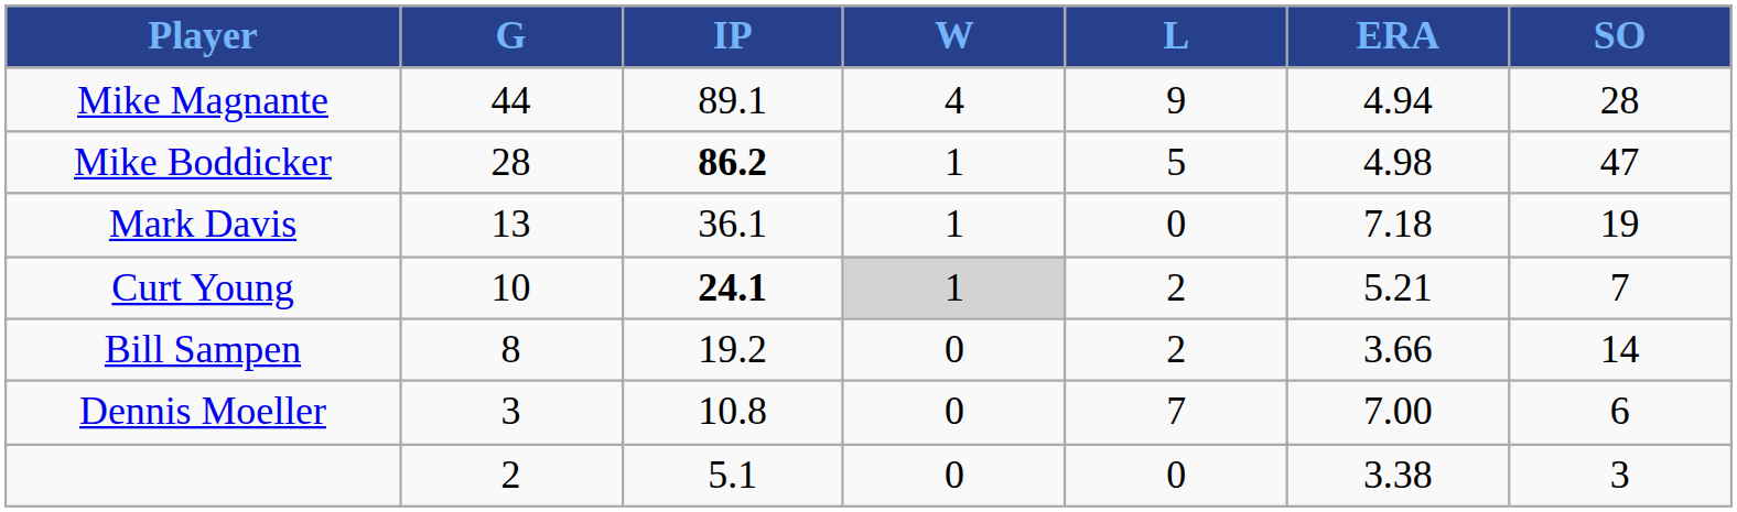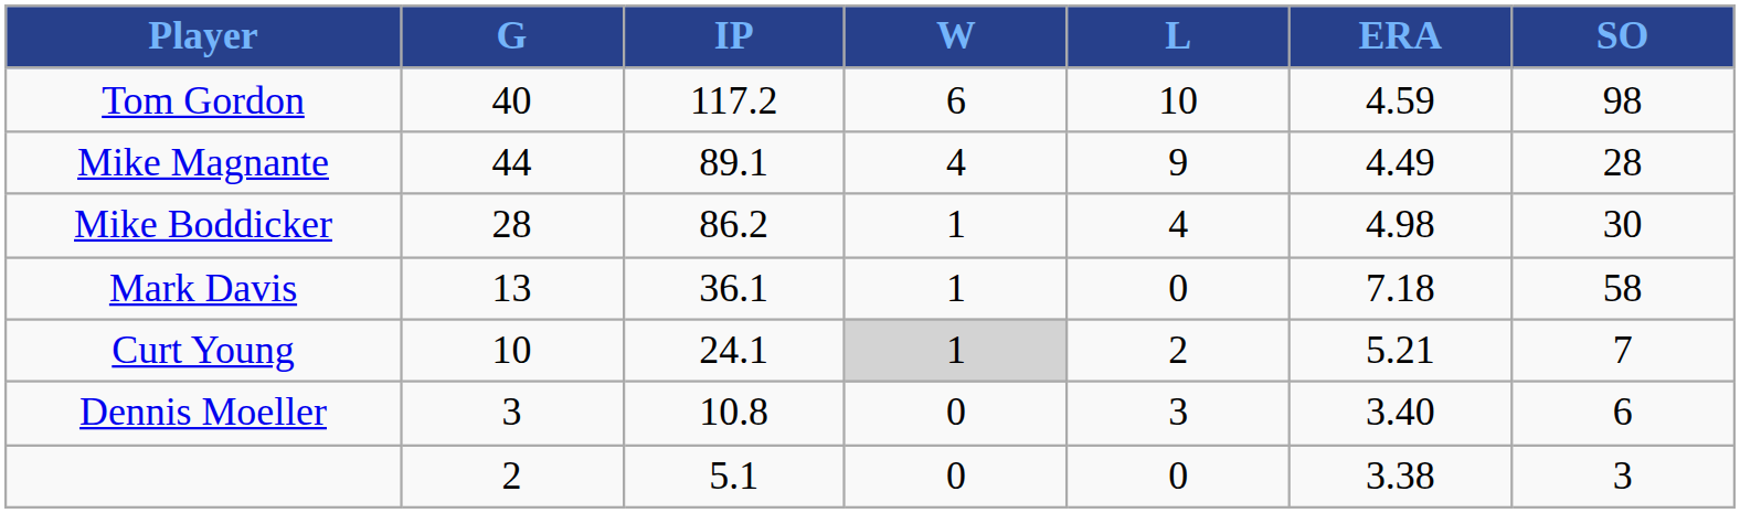+ row: Tom Gordon | 40 | 117.2 | 6 | 10 | 4.59 | 98
Mike Magnante | ERA: 4.94 -> 4.49
Mike Boddicker | IP: bold -> normal
Mike Boddicker | L: 5 -> 4
Mike Boddicker | SO: 47 -> 30
Mark Davis | SO: 19 -> 58
Curt Young | IP: bold -> normal
- row: Bill Sampen | 8 | 19.2 | 0 | 2 | 3.66 | 14
Dennis Moeller | L: 7 -> 3
Dennis Moeller | ERA: 7.00 -> 3.40
